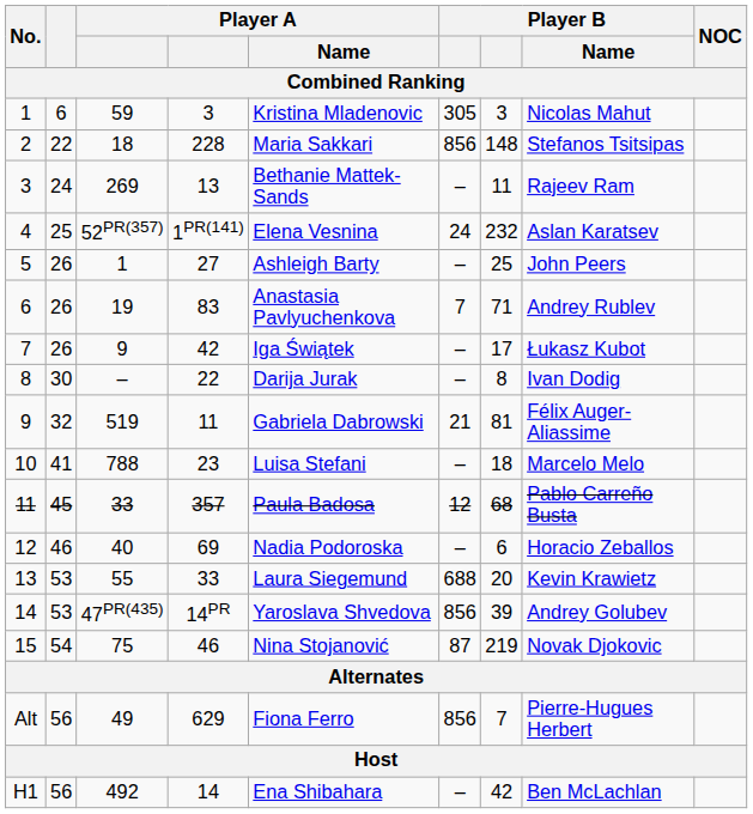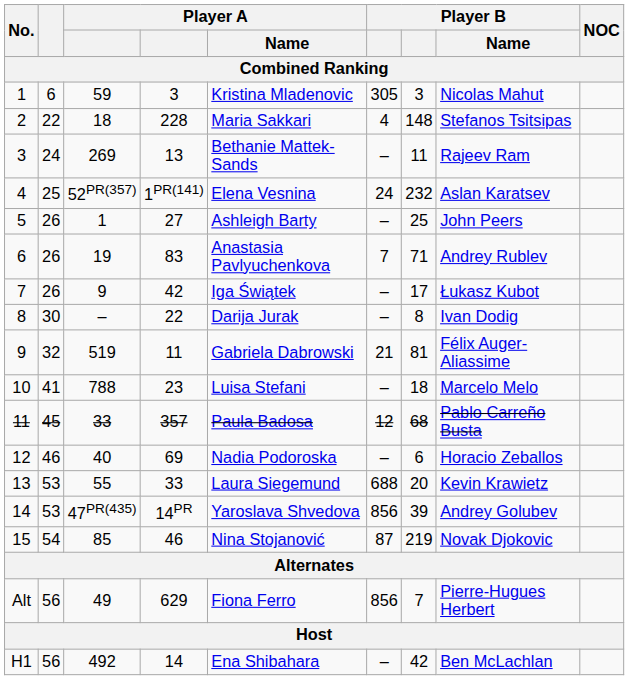2 | column 6: 856 -> 4
15 | column 3: 75 -> 85
